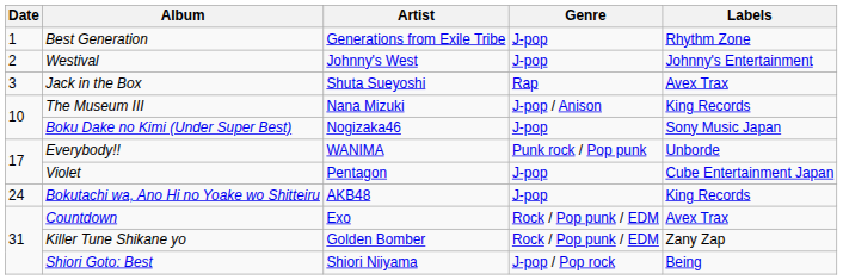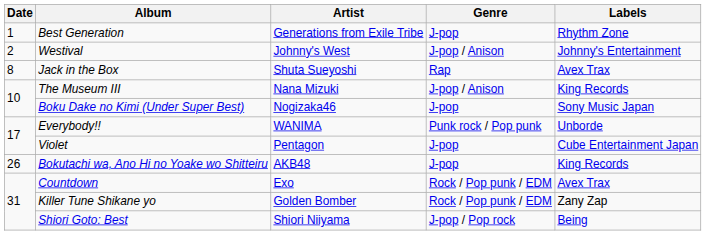Westival | Genre: J-pop -> J-pop / Anison
Jack in the Box | Date: 3 -> 8
Bokutachi wa, Ano Hi no Yoake wo Shitteiru | Date: 24 -> 26
